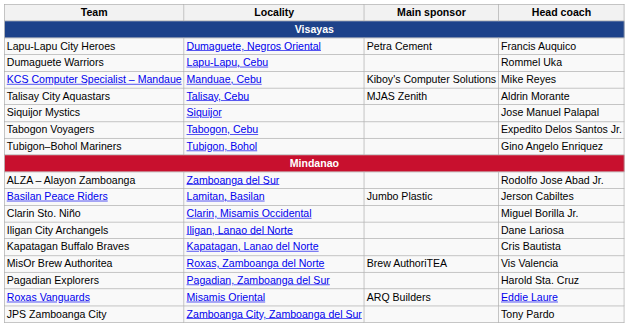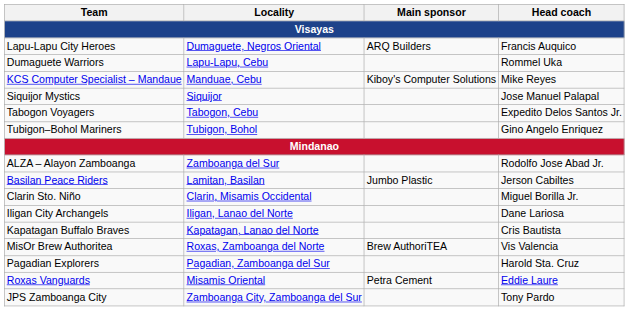Lapu-Lapu City Heroes | Main sponsor: Petra Cement -> ARQ Builders
- row: Talisay City Aquastars | Talisay, Cebu | MJAS Zenith | Aldrin Morante
Roxas Vanguards | Main sponsor: ARQ Builders -> Petra Cement
